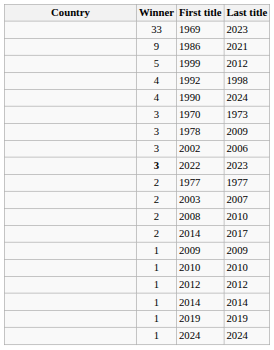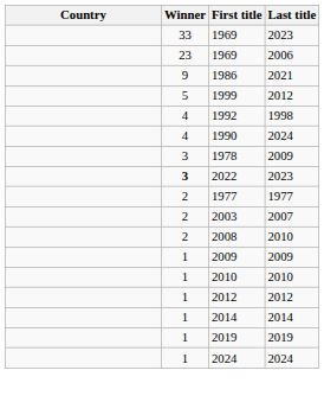+ row: 23 | 1969 | 2006
- row: 3 | 1970 | 1973
- row: 3 | 2002 | 2006
- row: 2 | 2014 | 2017
